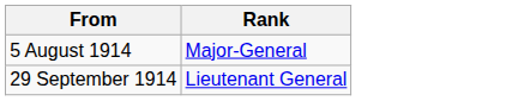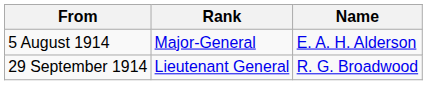+ column: Name | E. A. H. Alderson | R. G. Broadwood
